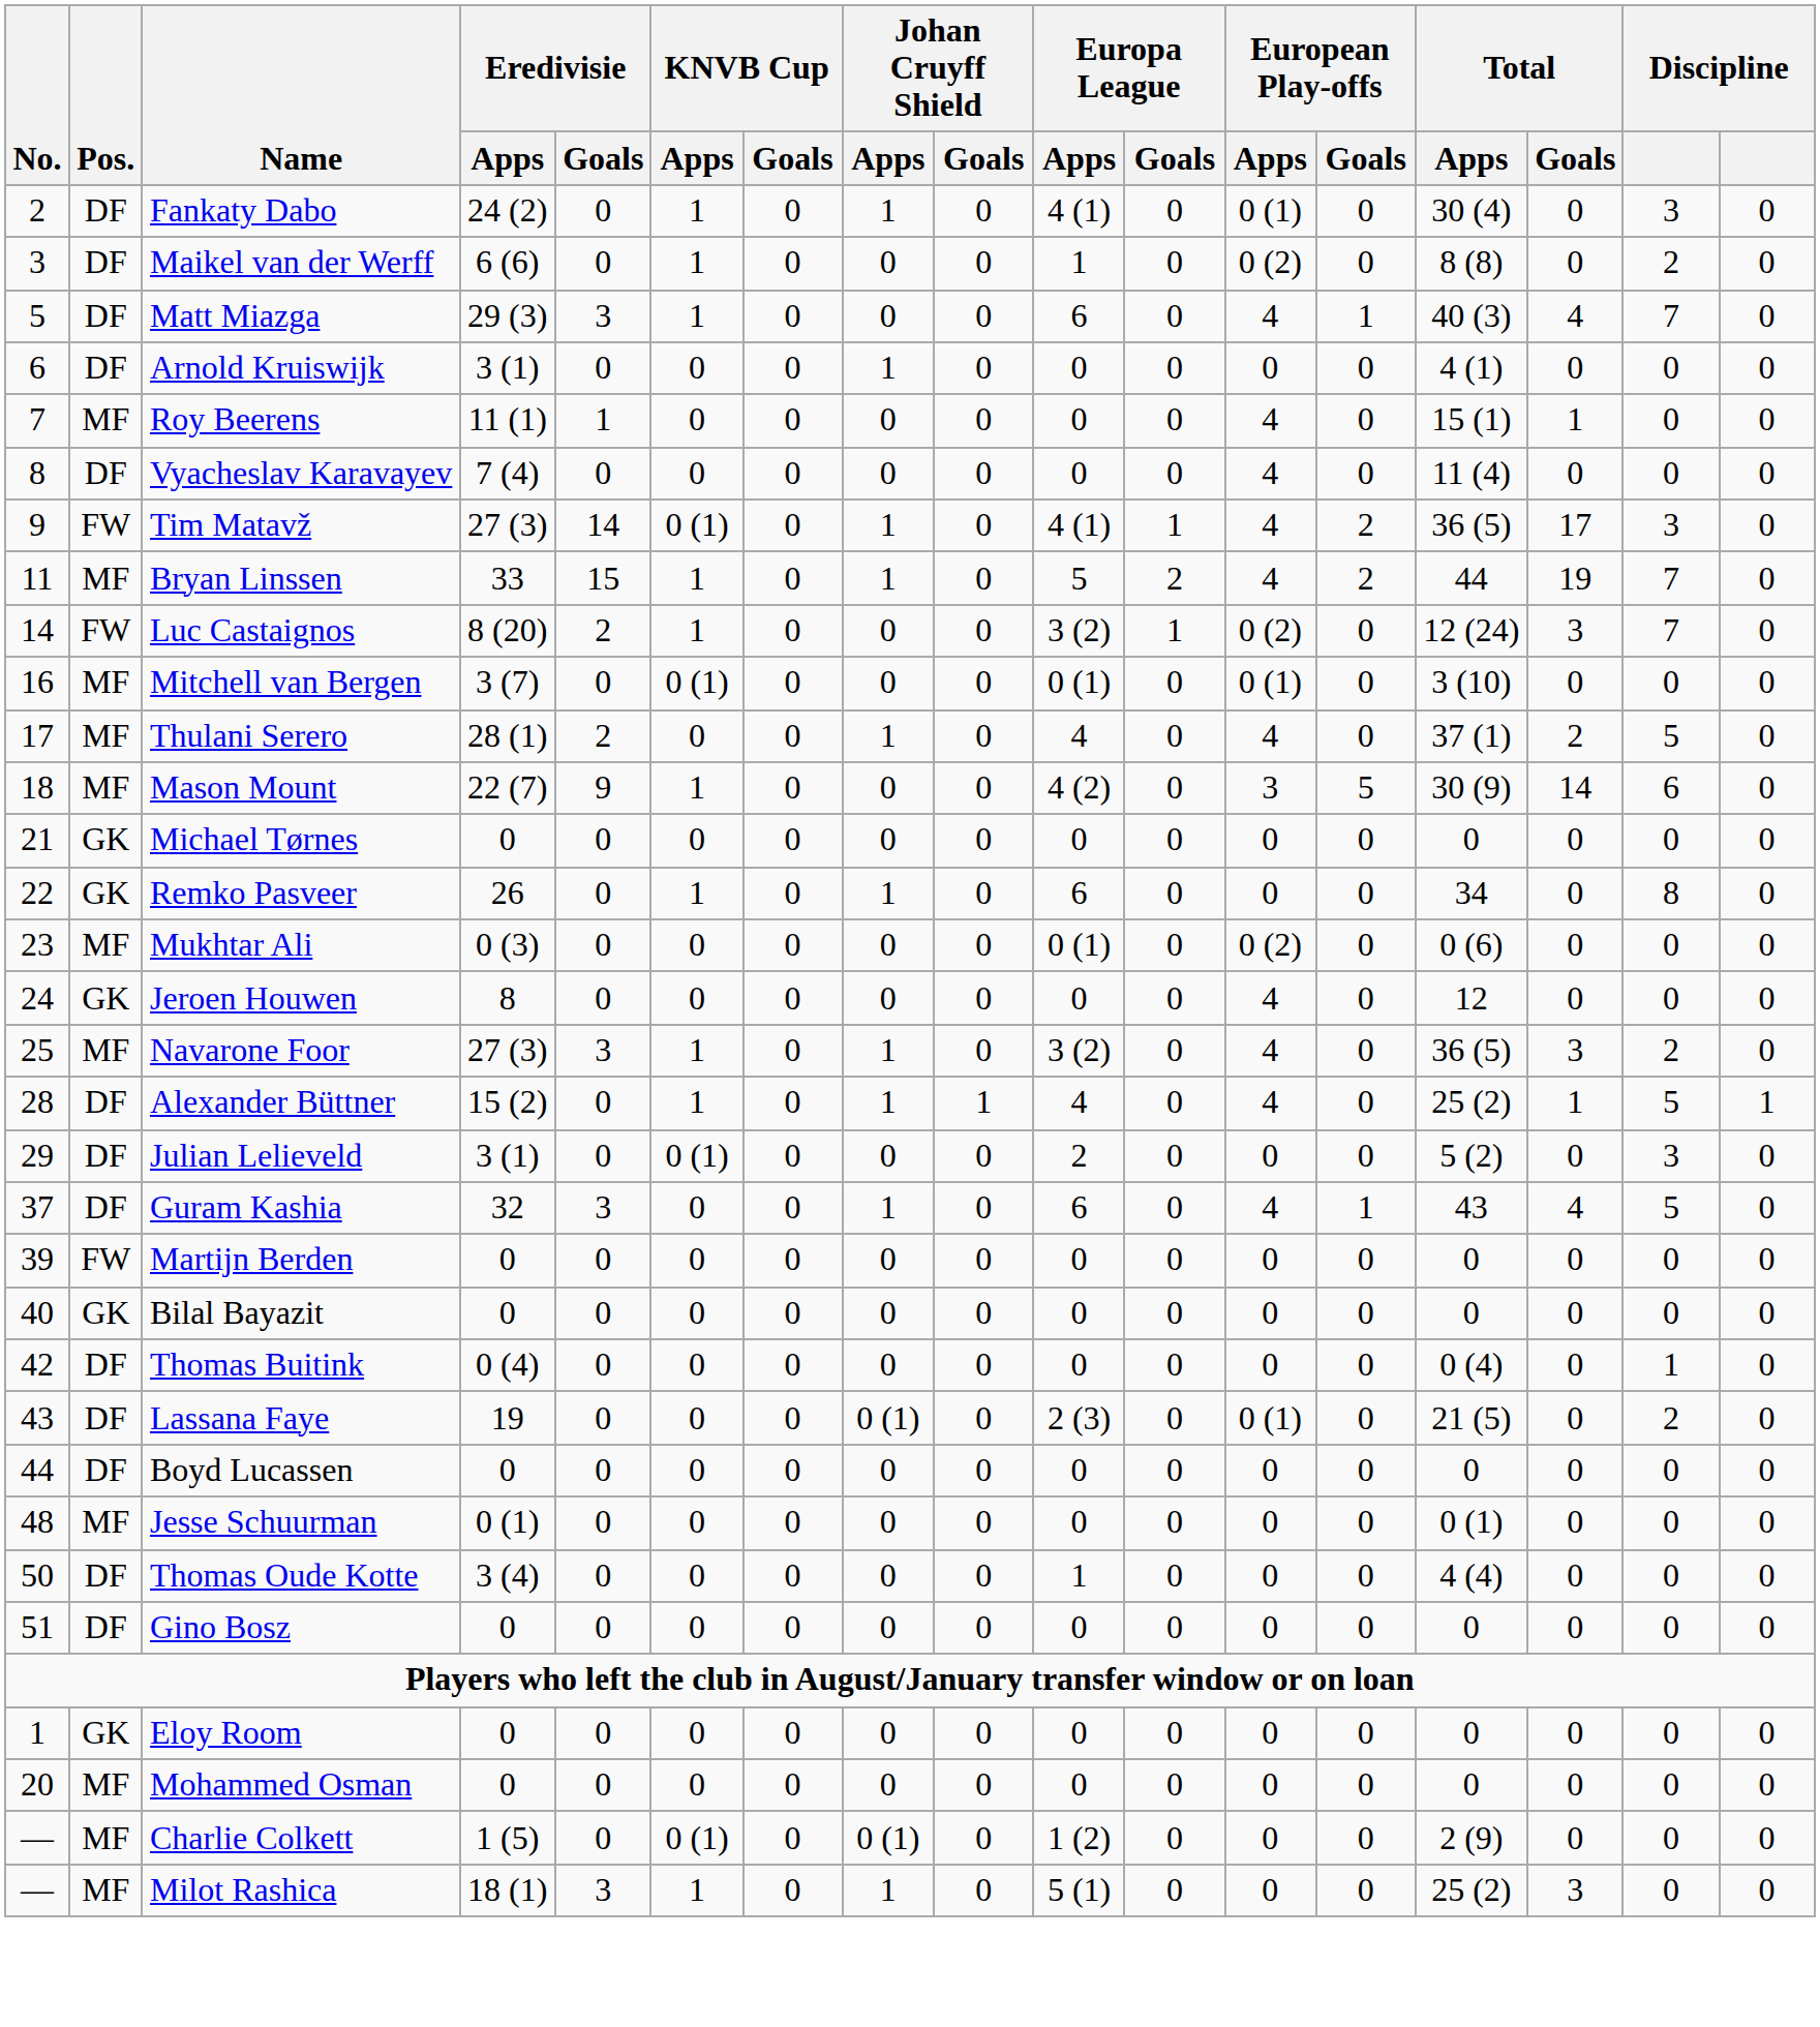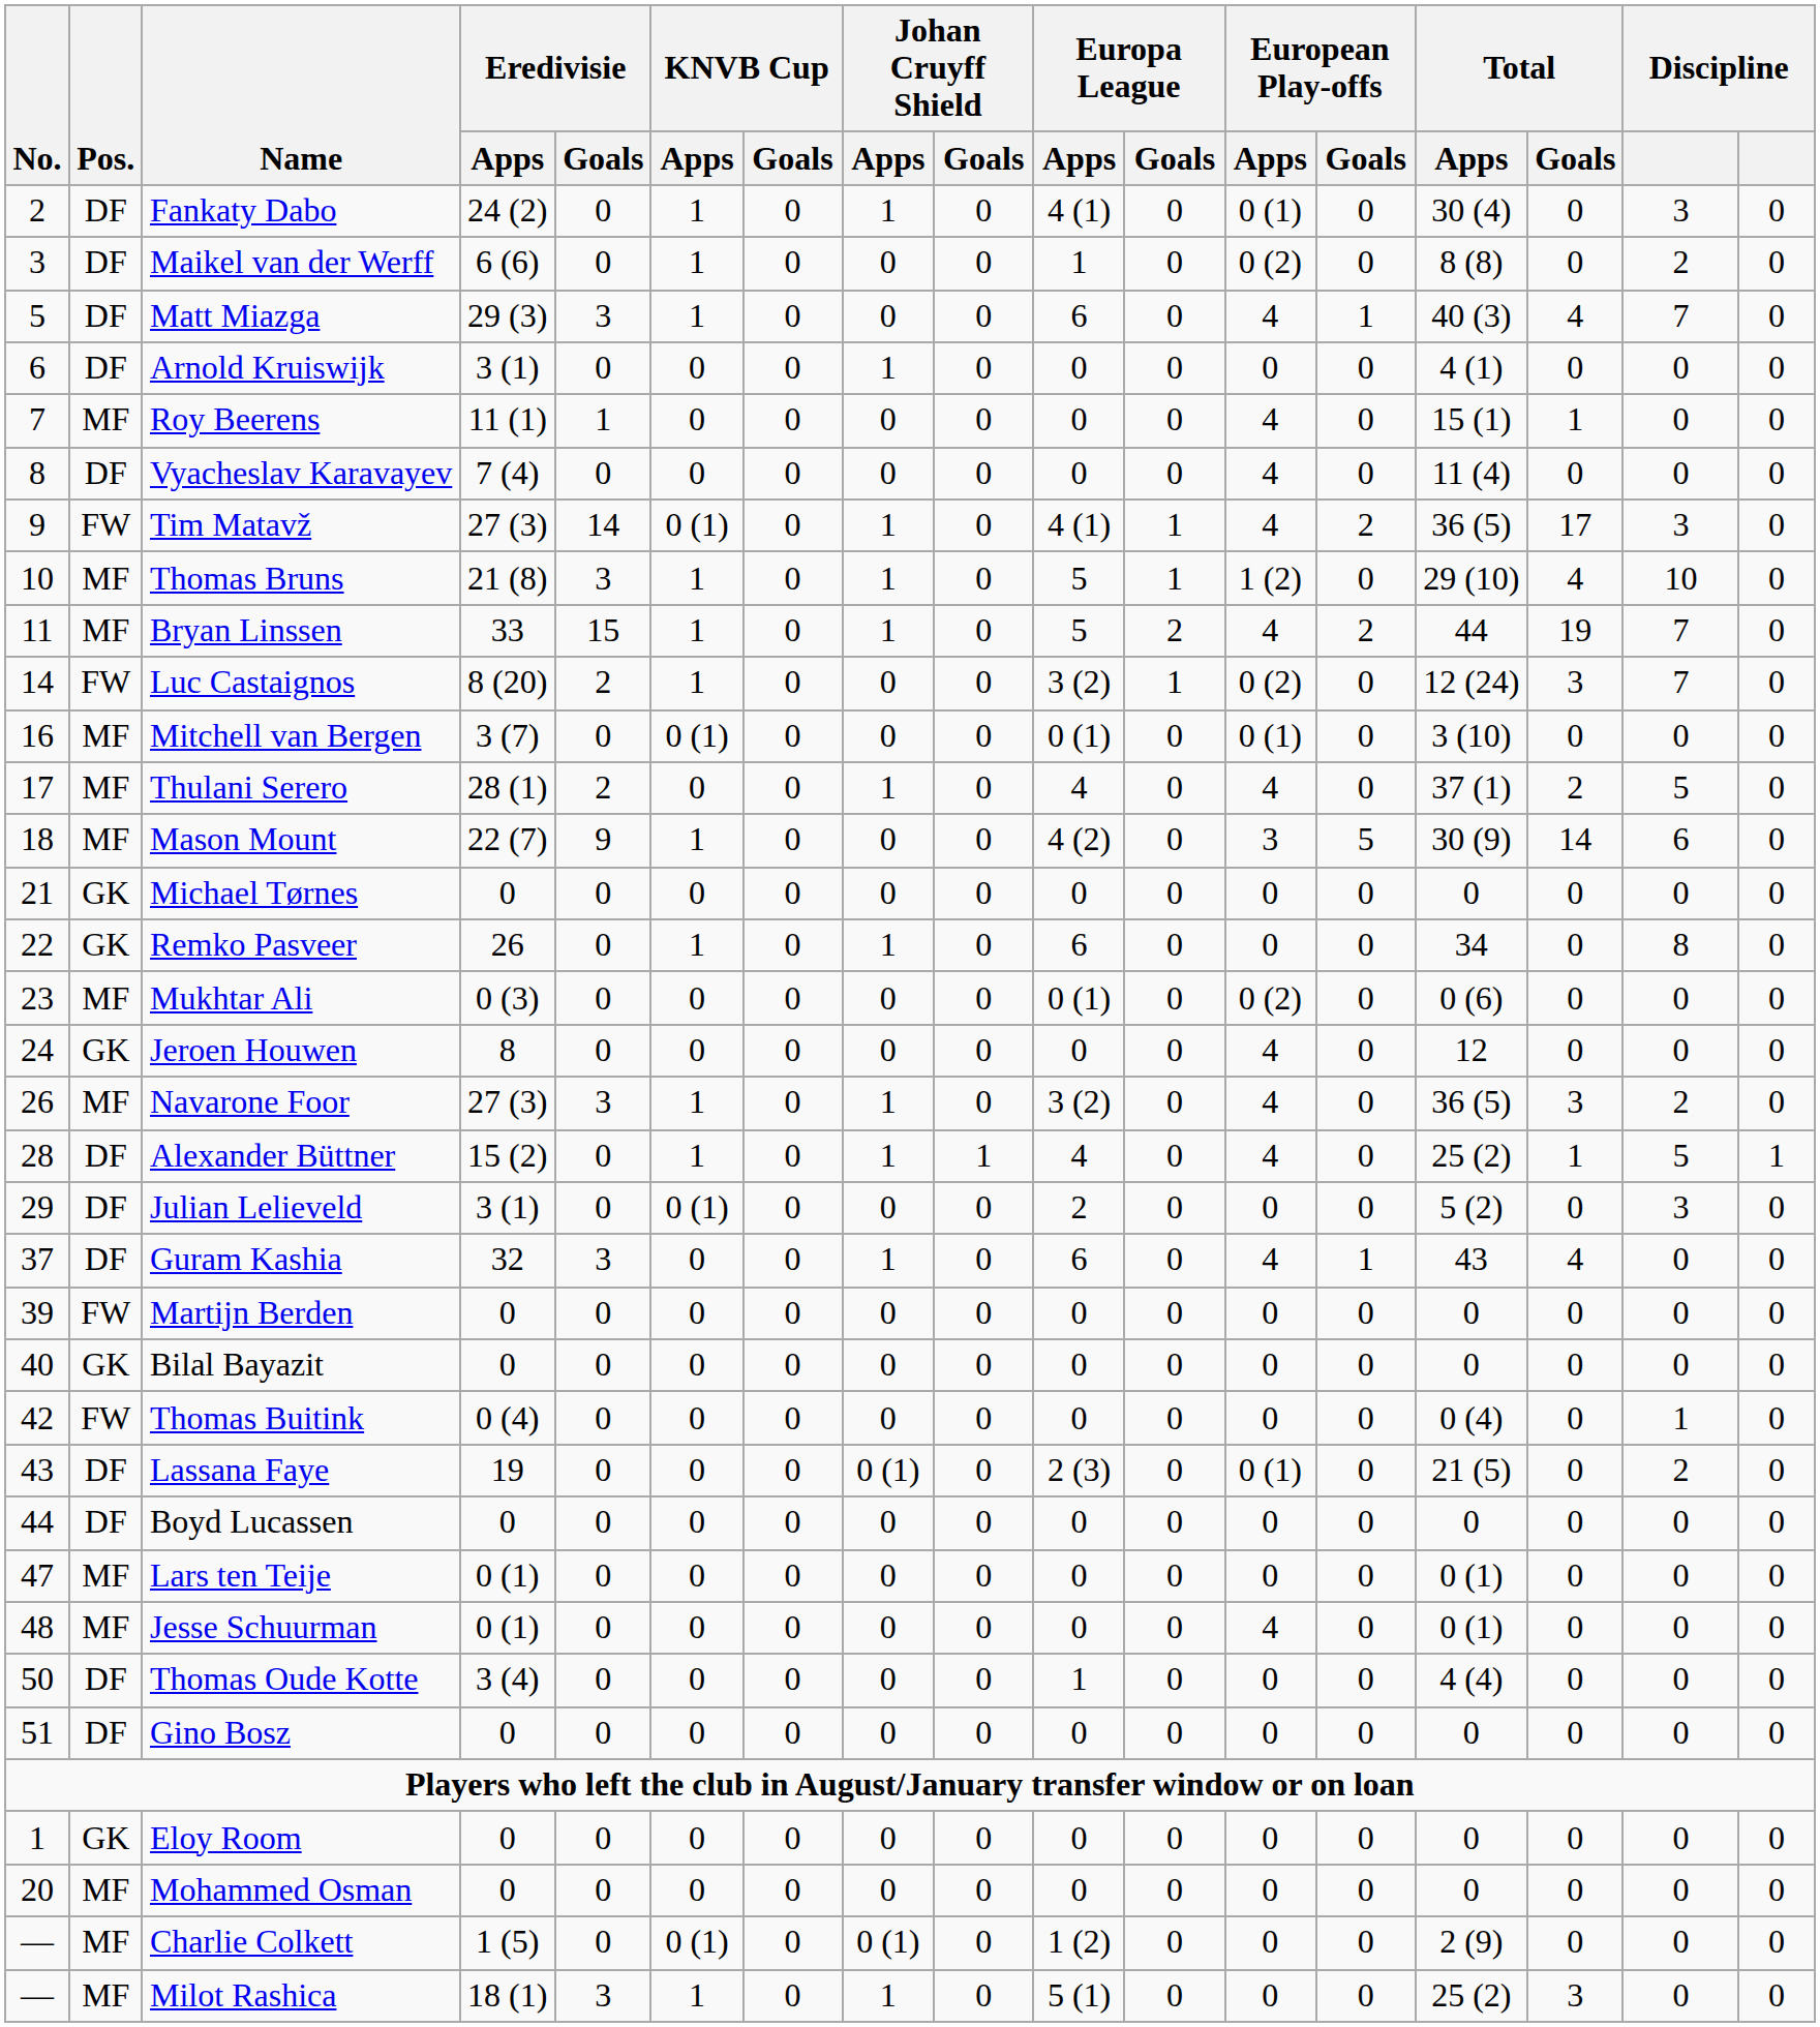+ row: 10 | MF | Thomas Bruns | 21 (8) | 3 | 1 | 0 | 1 | 0 | 5 | 1 | 1 (2) | 0 | 29 (10) | 4 | 10 | 0
Navarone Foor | No.: 25 -> 26
Guram Kashia | column 16: 5 -> 0
Thomas Buitink | Pos.: DF -> FW
+ row: 47 | MF | Lars ten Teije | 0 (1) | 0 | 0 | 0 | 0 | 0 | 0 | 0 | 0 | 0 | 0 (1) | 0 | 0 | 0
Jesse Schuurman | European Play-offs / Apps: 0 -> 4
